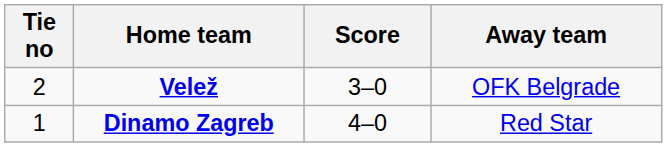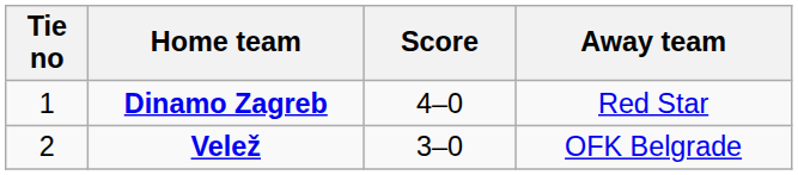rows swapped: Dinamo Zagreb <-> Velež
